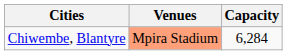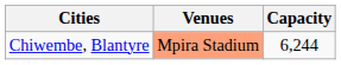Chiwembe, Blantyre | Capacity: 6,284 -> 6,244
